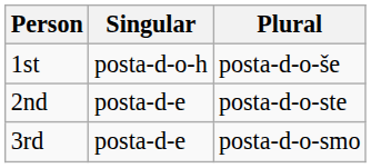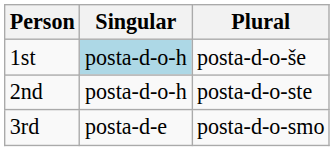1st | Singular: no background -> lightblue background
2nd | Singular: posta-d-e -> posta-d-o-h
